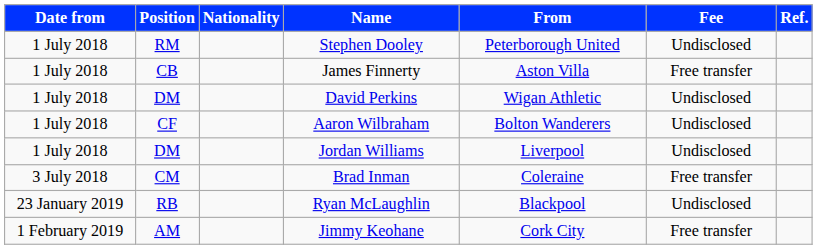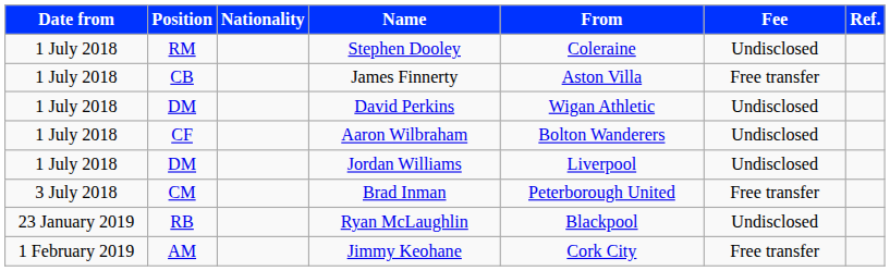Stephen Dooley | From: Peterborough United -> Coleraine
Brad Inman | From: Coleraine -> Peterborough United
